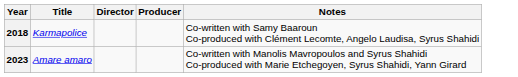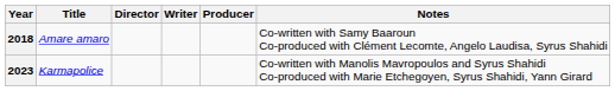+ column: Writer
2018 | Title: Karmapolice -> Amare amaro
2023 | Title: Amare amaro -> Karmapolice
